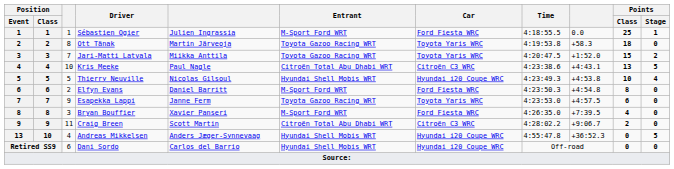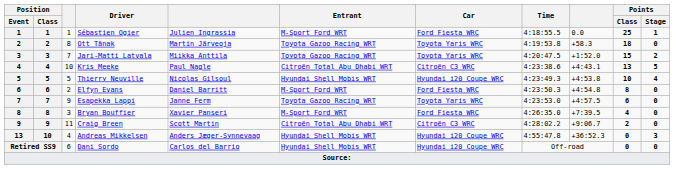Andreas Mikkelsen | Points / Stage: 5 -> 3
